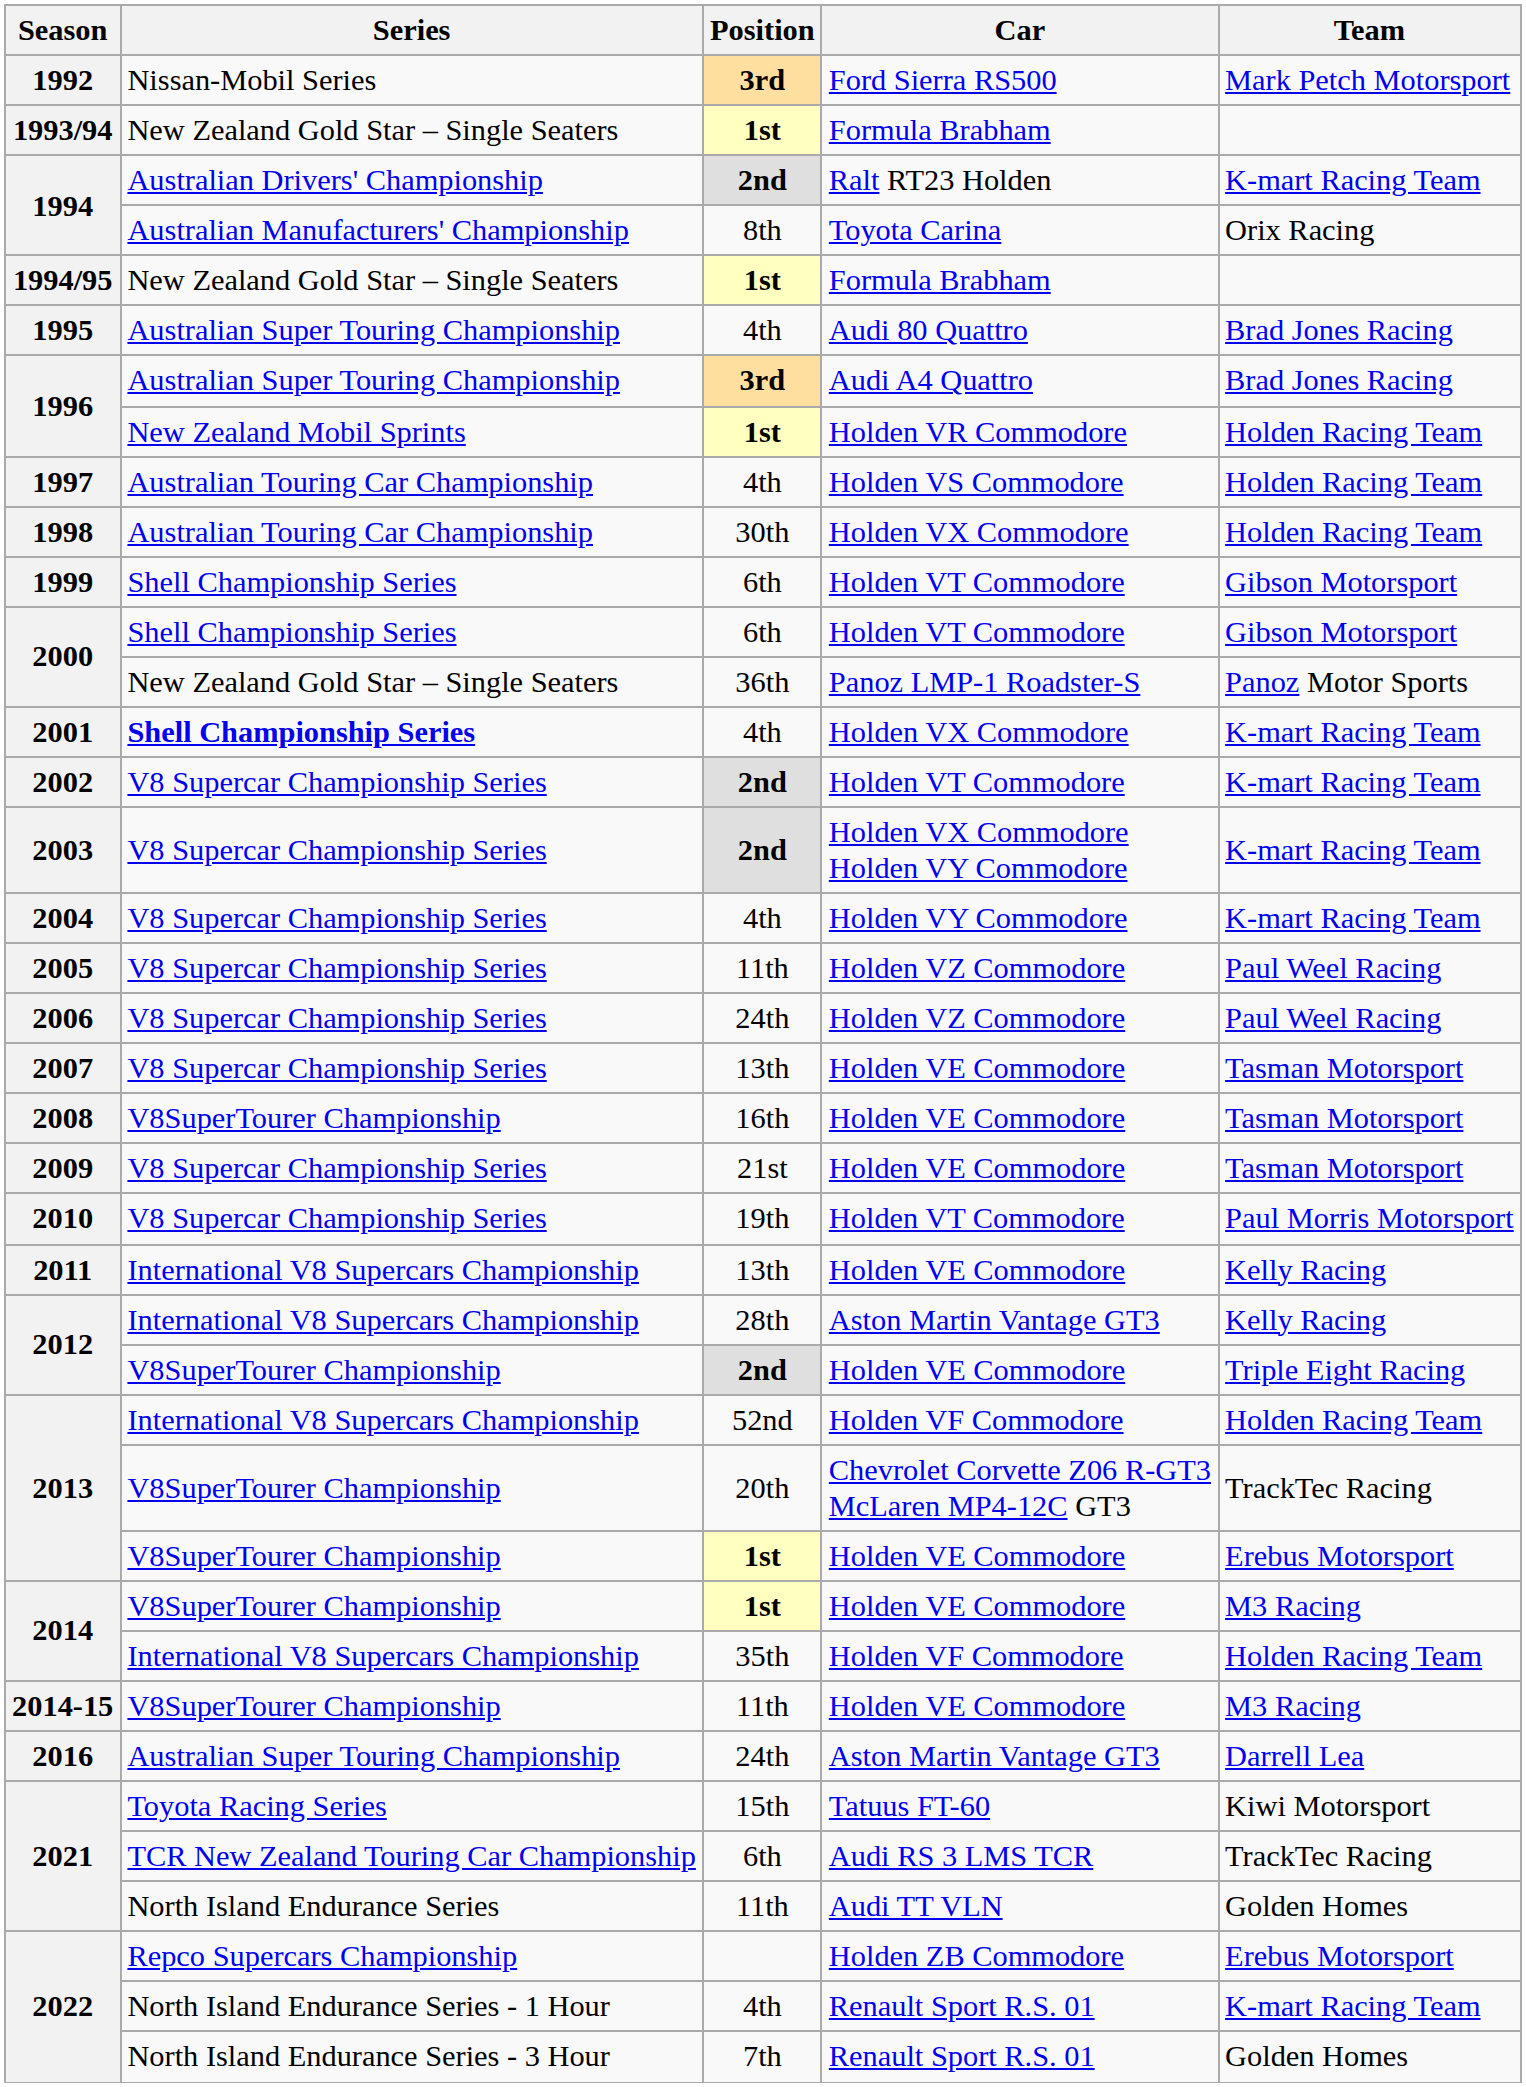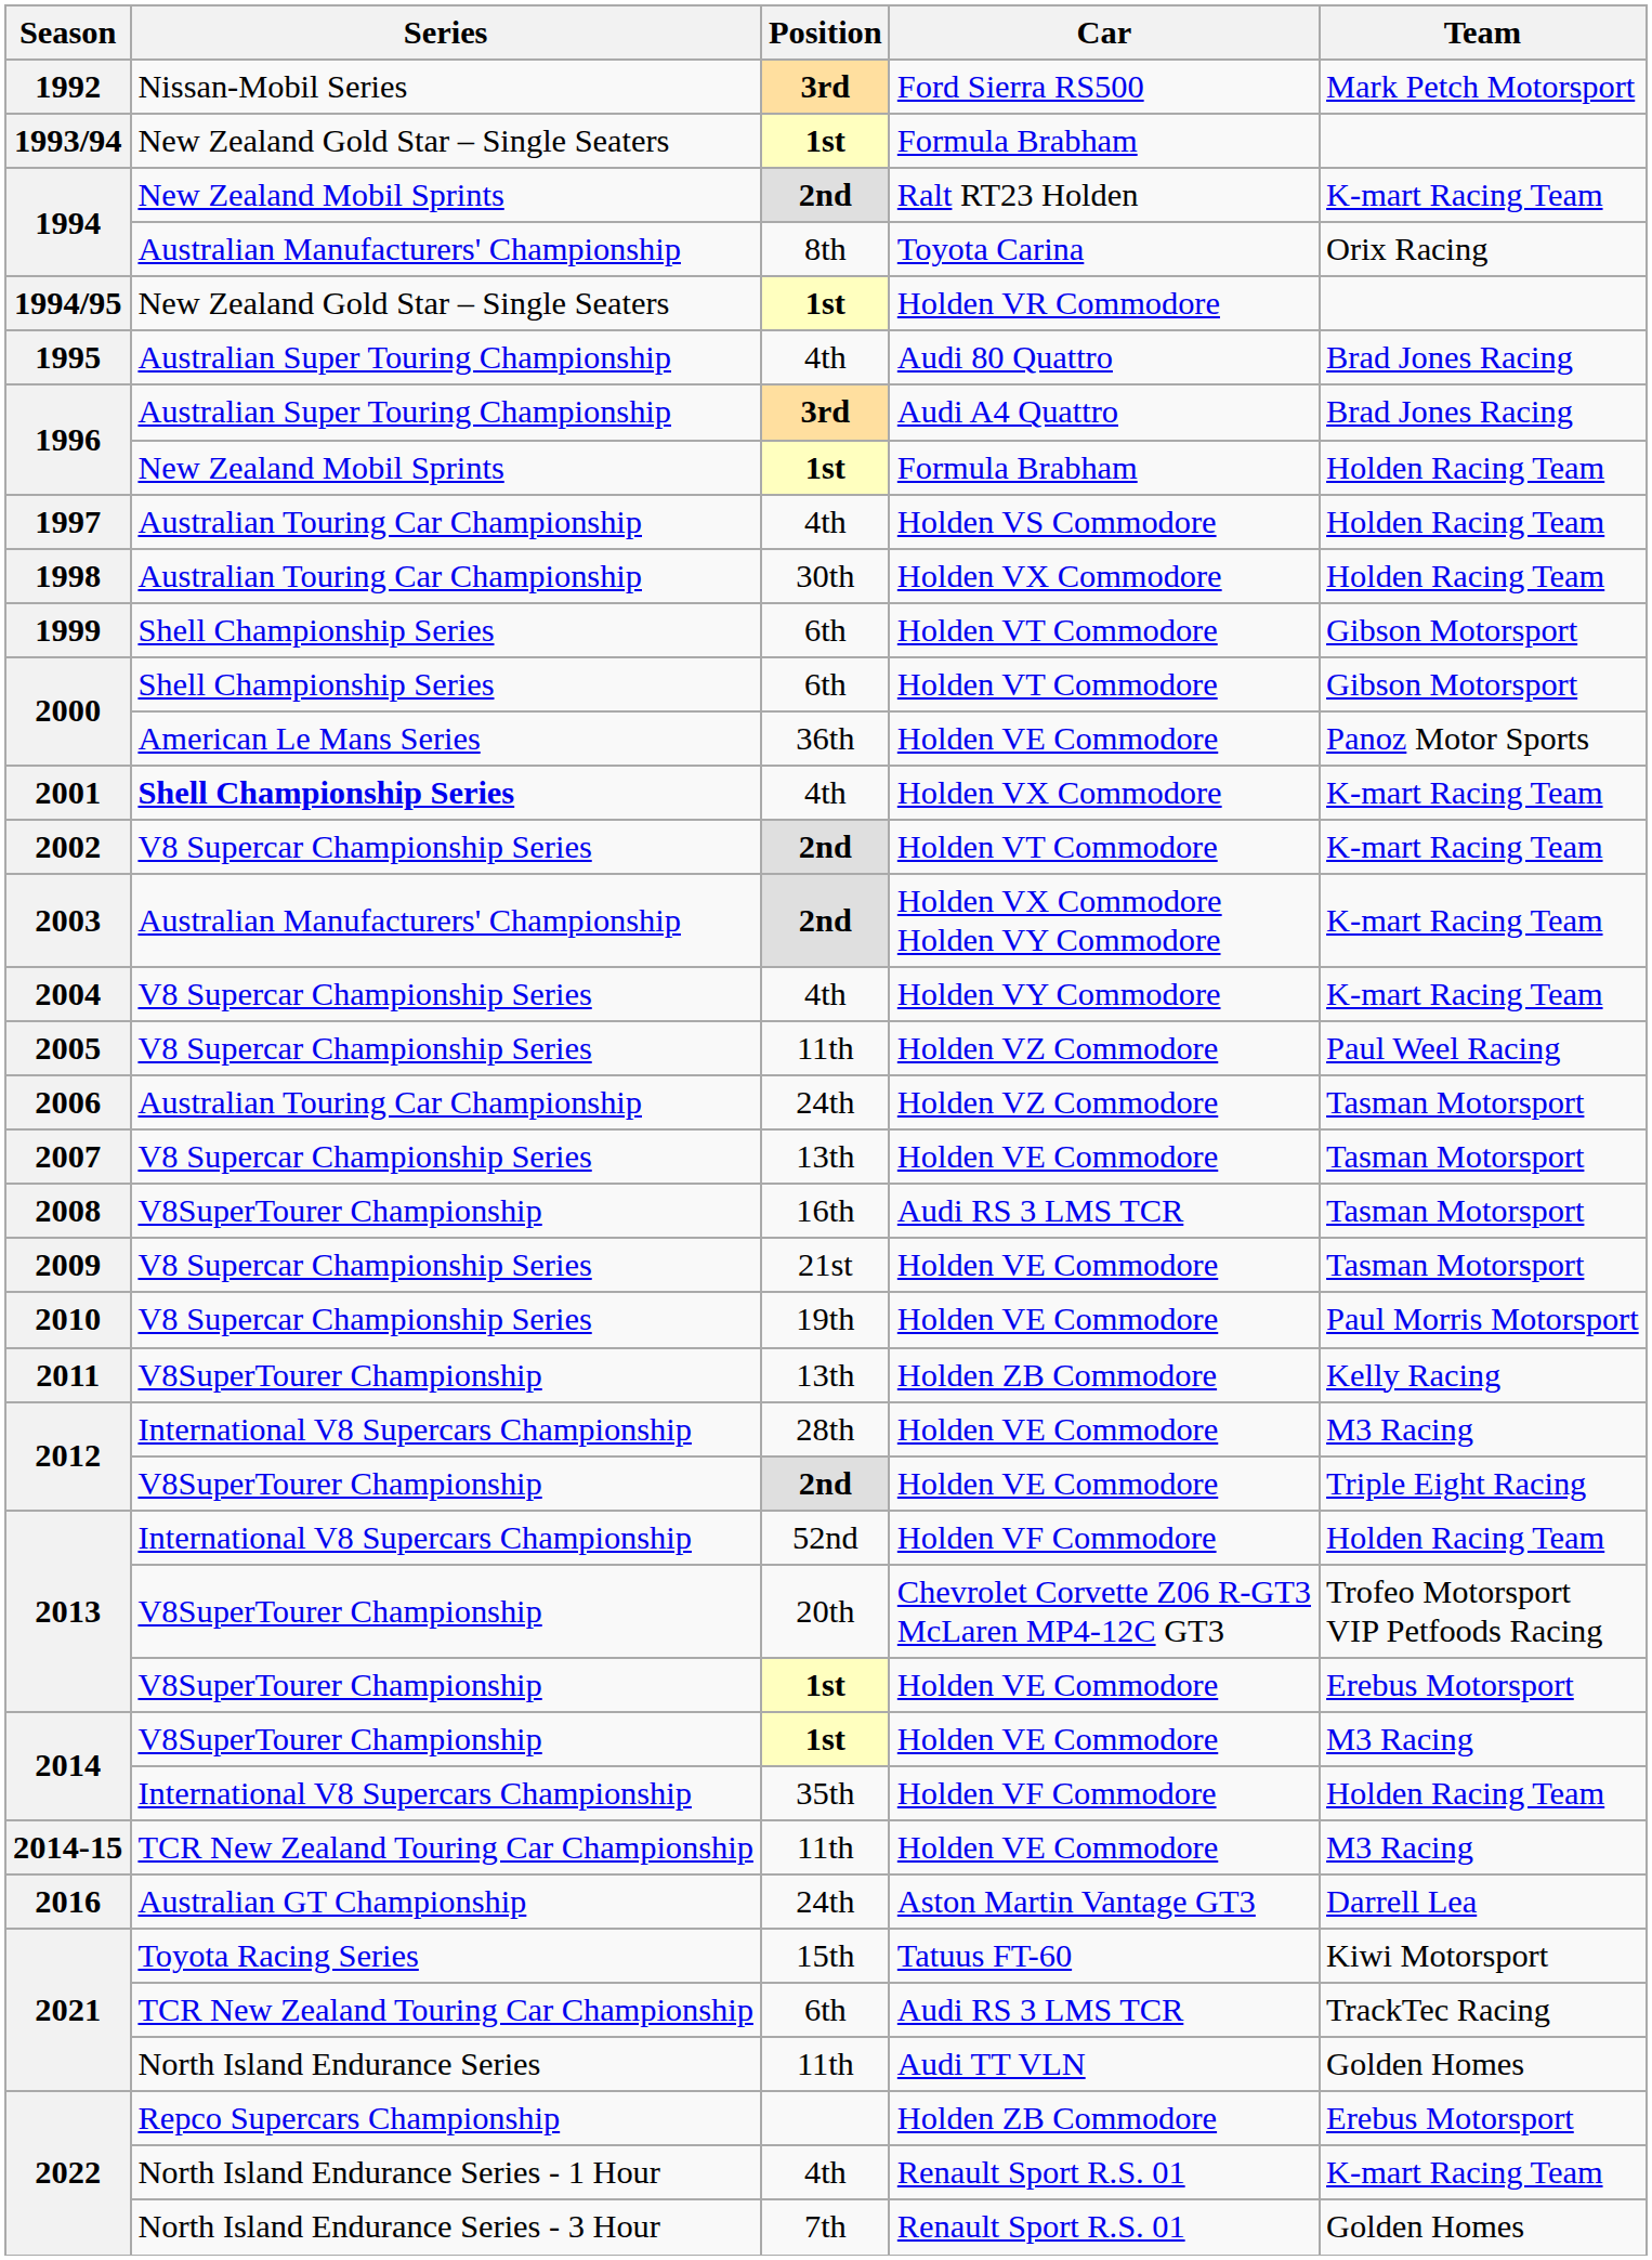1994 / 2nd | Series: Australian Drivers' Championship -> New Zealand Mobil Sprints
1994/95 | Car: Formula Brabham -> Holden VR Commodore
1996 / 1st | Car: Holden VR Commodore -> Formula Brabham
2000 / 36th | Series: New Zealand Gold Star – Single Seaters -> American Le Mans Series
2000 / 36th | Car: Panoz LMP-1 Roadster-S -> Holden VE Commodore
2003 | Series: V8 Supercar Championship Series -> Australian Manufacturers' Championship
2006 | Series: V8 Supercar Championship Series -> Australian Touring Car Championship
2006 | Team: Paul Weel Racing -> Tasman Motorsport
2008 | Car: Holden VE Commodore -> Audi RS 3 LMS TCR
2010 | Car: Holden VT Commodore -> Holden VE Commodore
2011 | Series: International V8 Supercars Championship -> V8SuperTourer Championship
2011 | Car: Holden VE Commodore -> Holden ZB Commodore
2012 / 28th | Car: Aston Martin Vantage GT3 -> Holden VE Commodore
2012 / 28th | Team: Kelly Racing -> M3 Racing
2013 / 20th | Team: TrackTec Racing -> Trofeo Motorsport VIP Petfoods Racing
2014-15 | Series: V8SuperTourer Championship -> TCR New Zealand Touring Car Championship
2016 | Series: Australian Super Touring Championship -> Australian GT Championship
